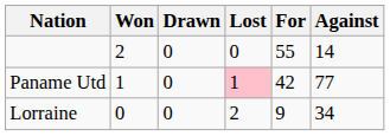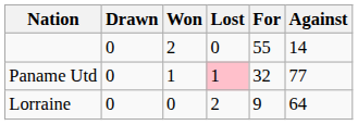columns swapped: Won <-> Drawn
Paname Utd | For: 42 -> 32
Lorraine | Against: 34 -> 64
